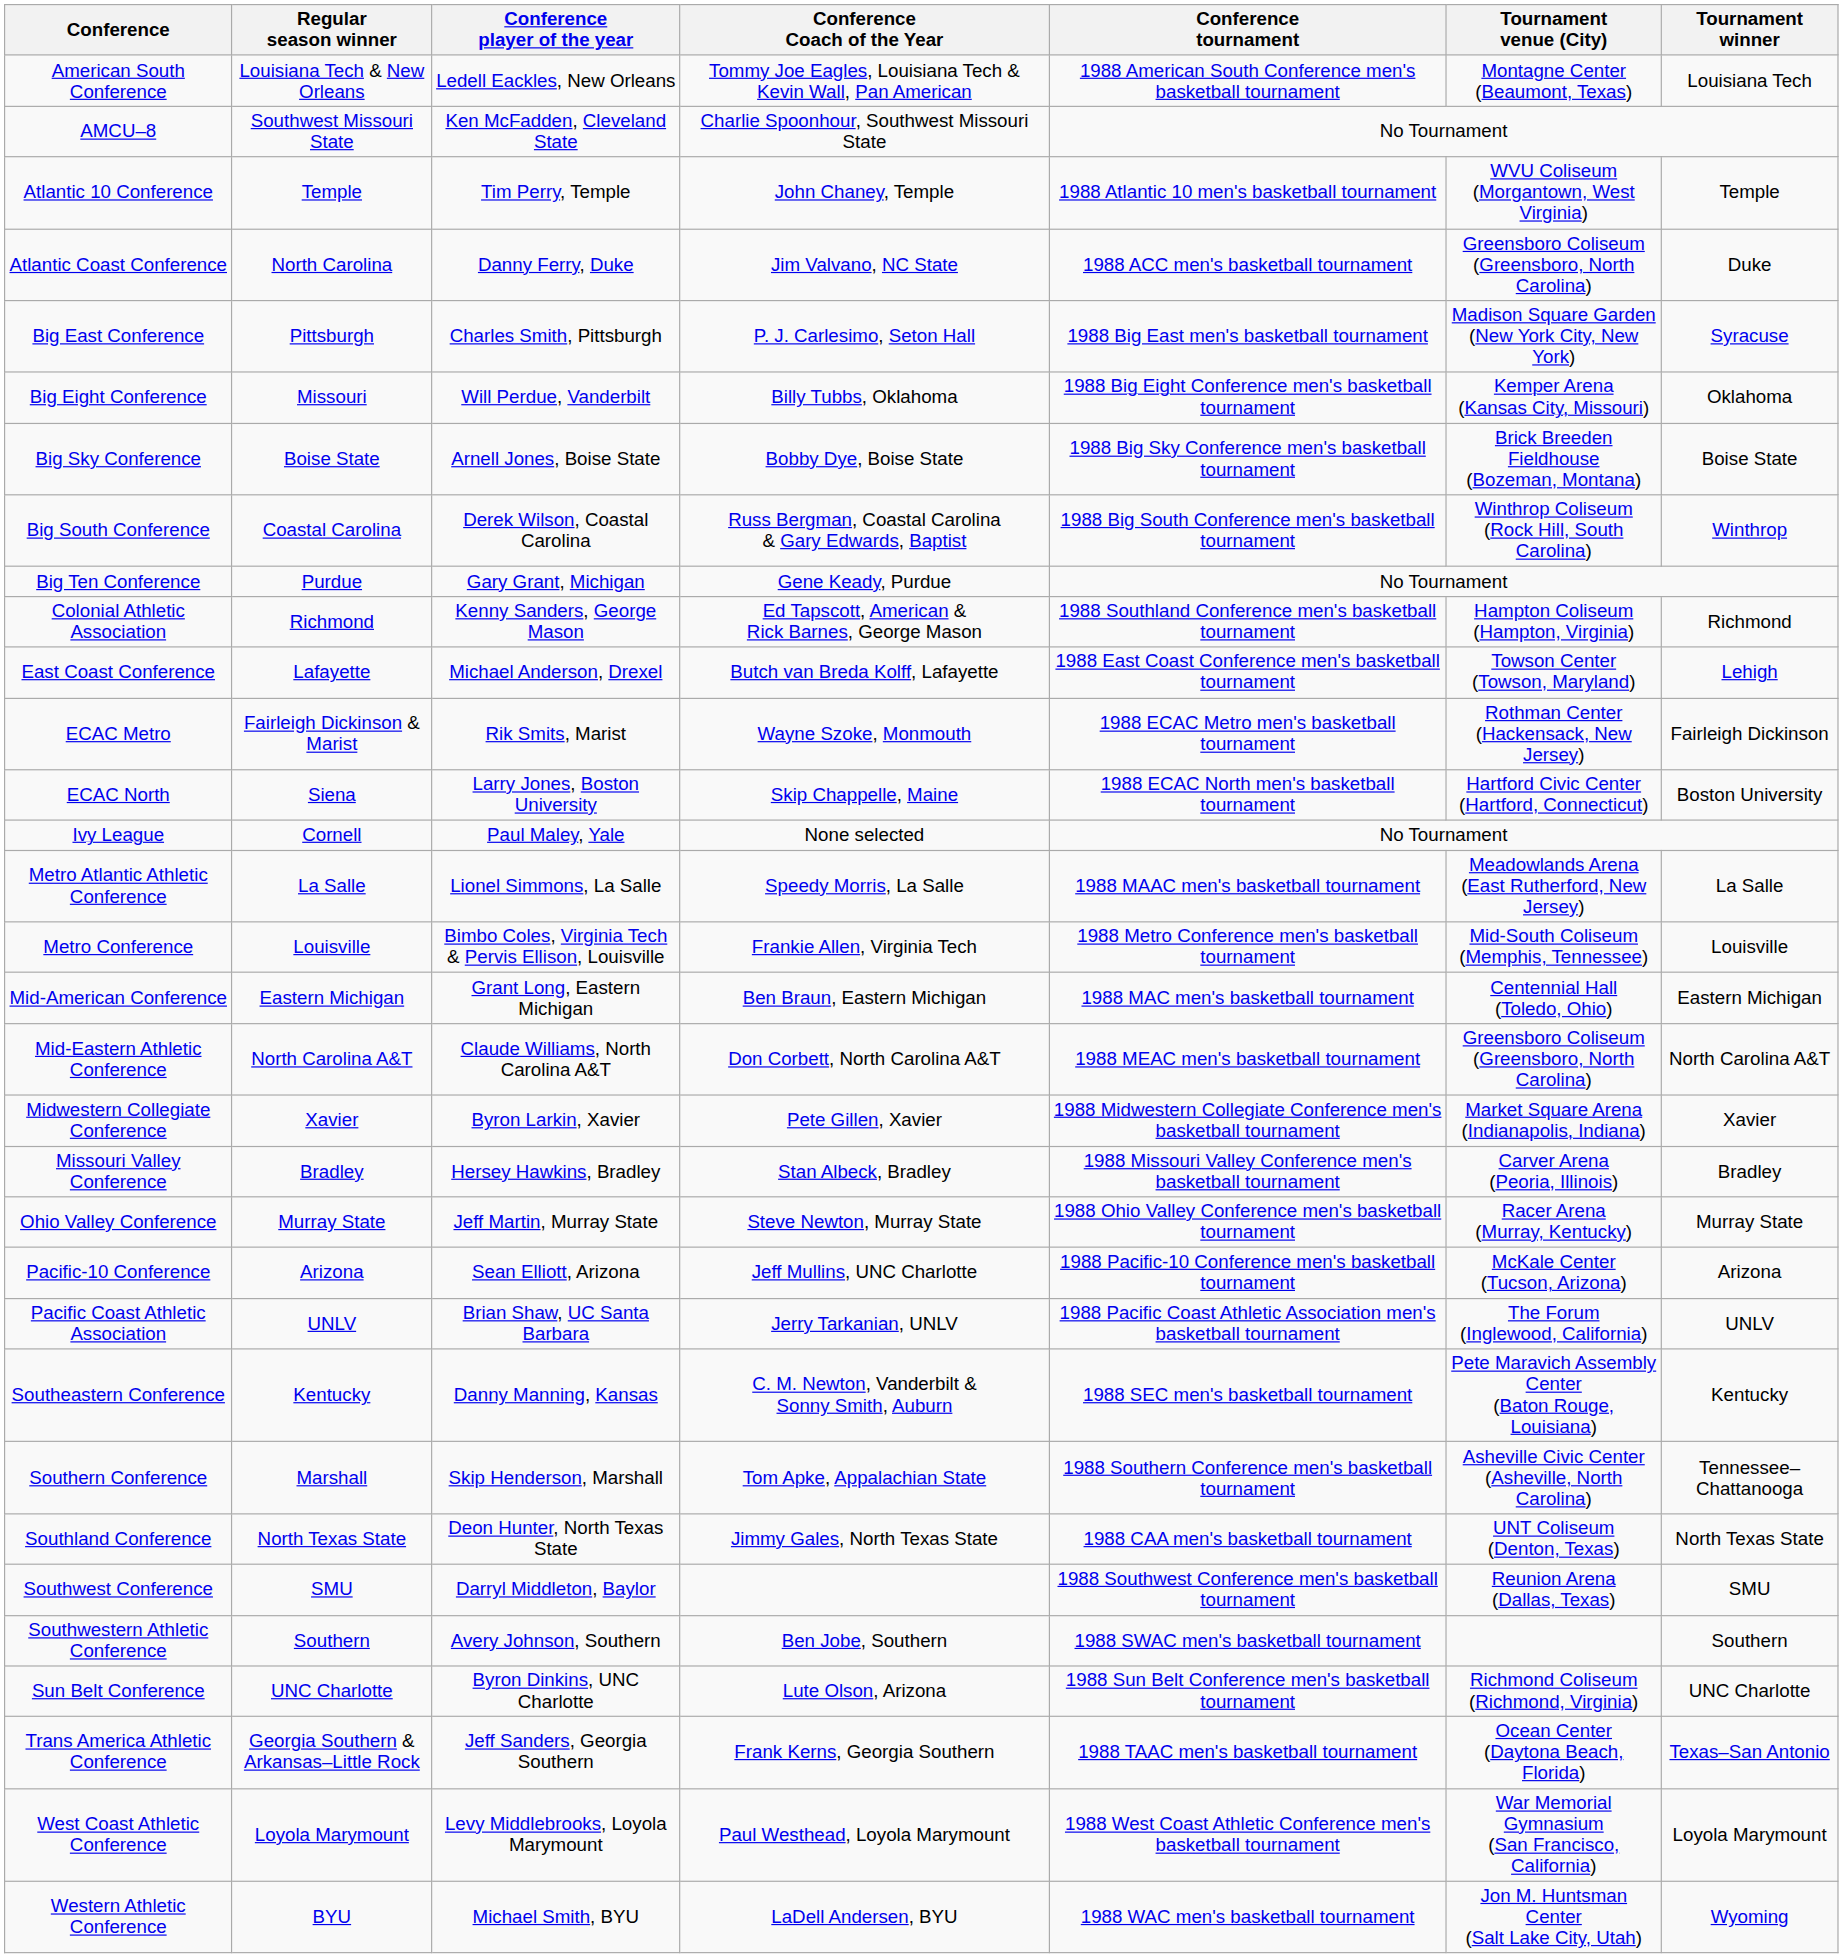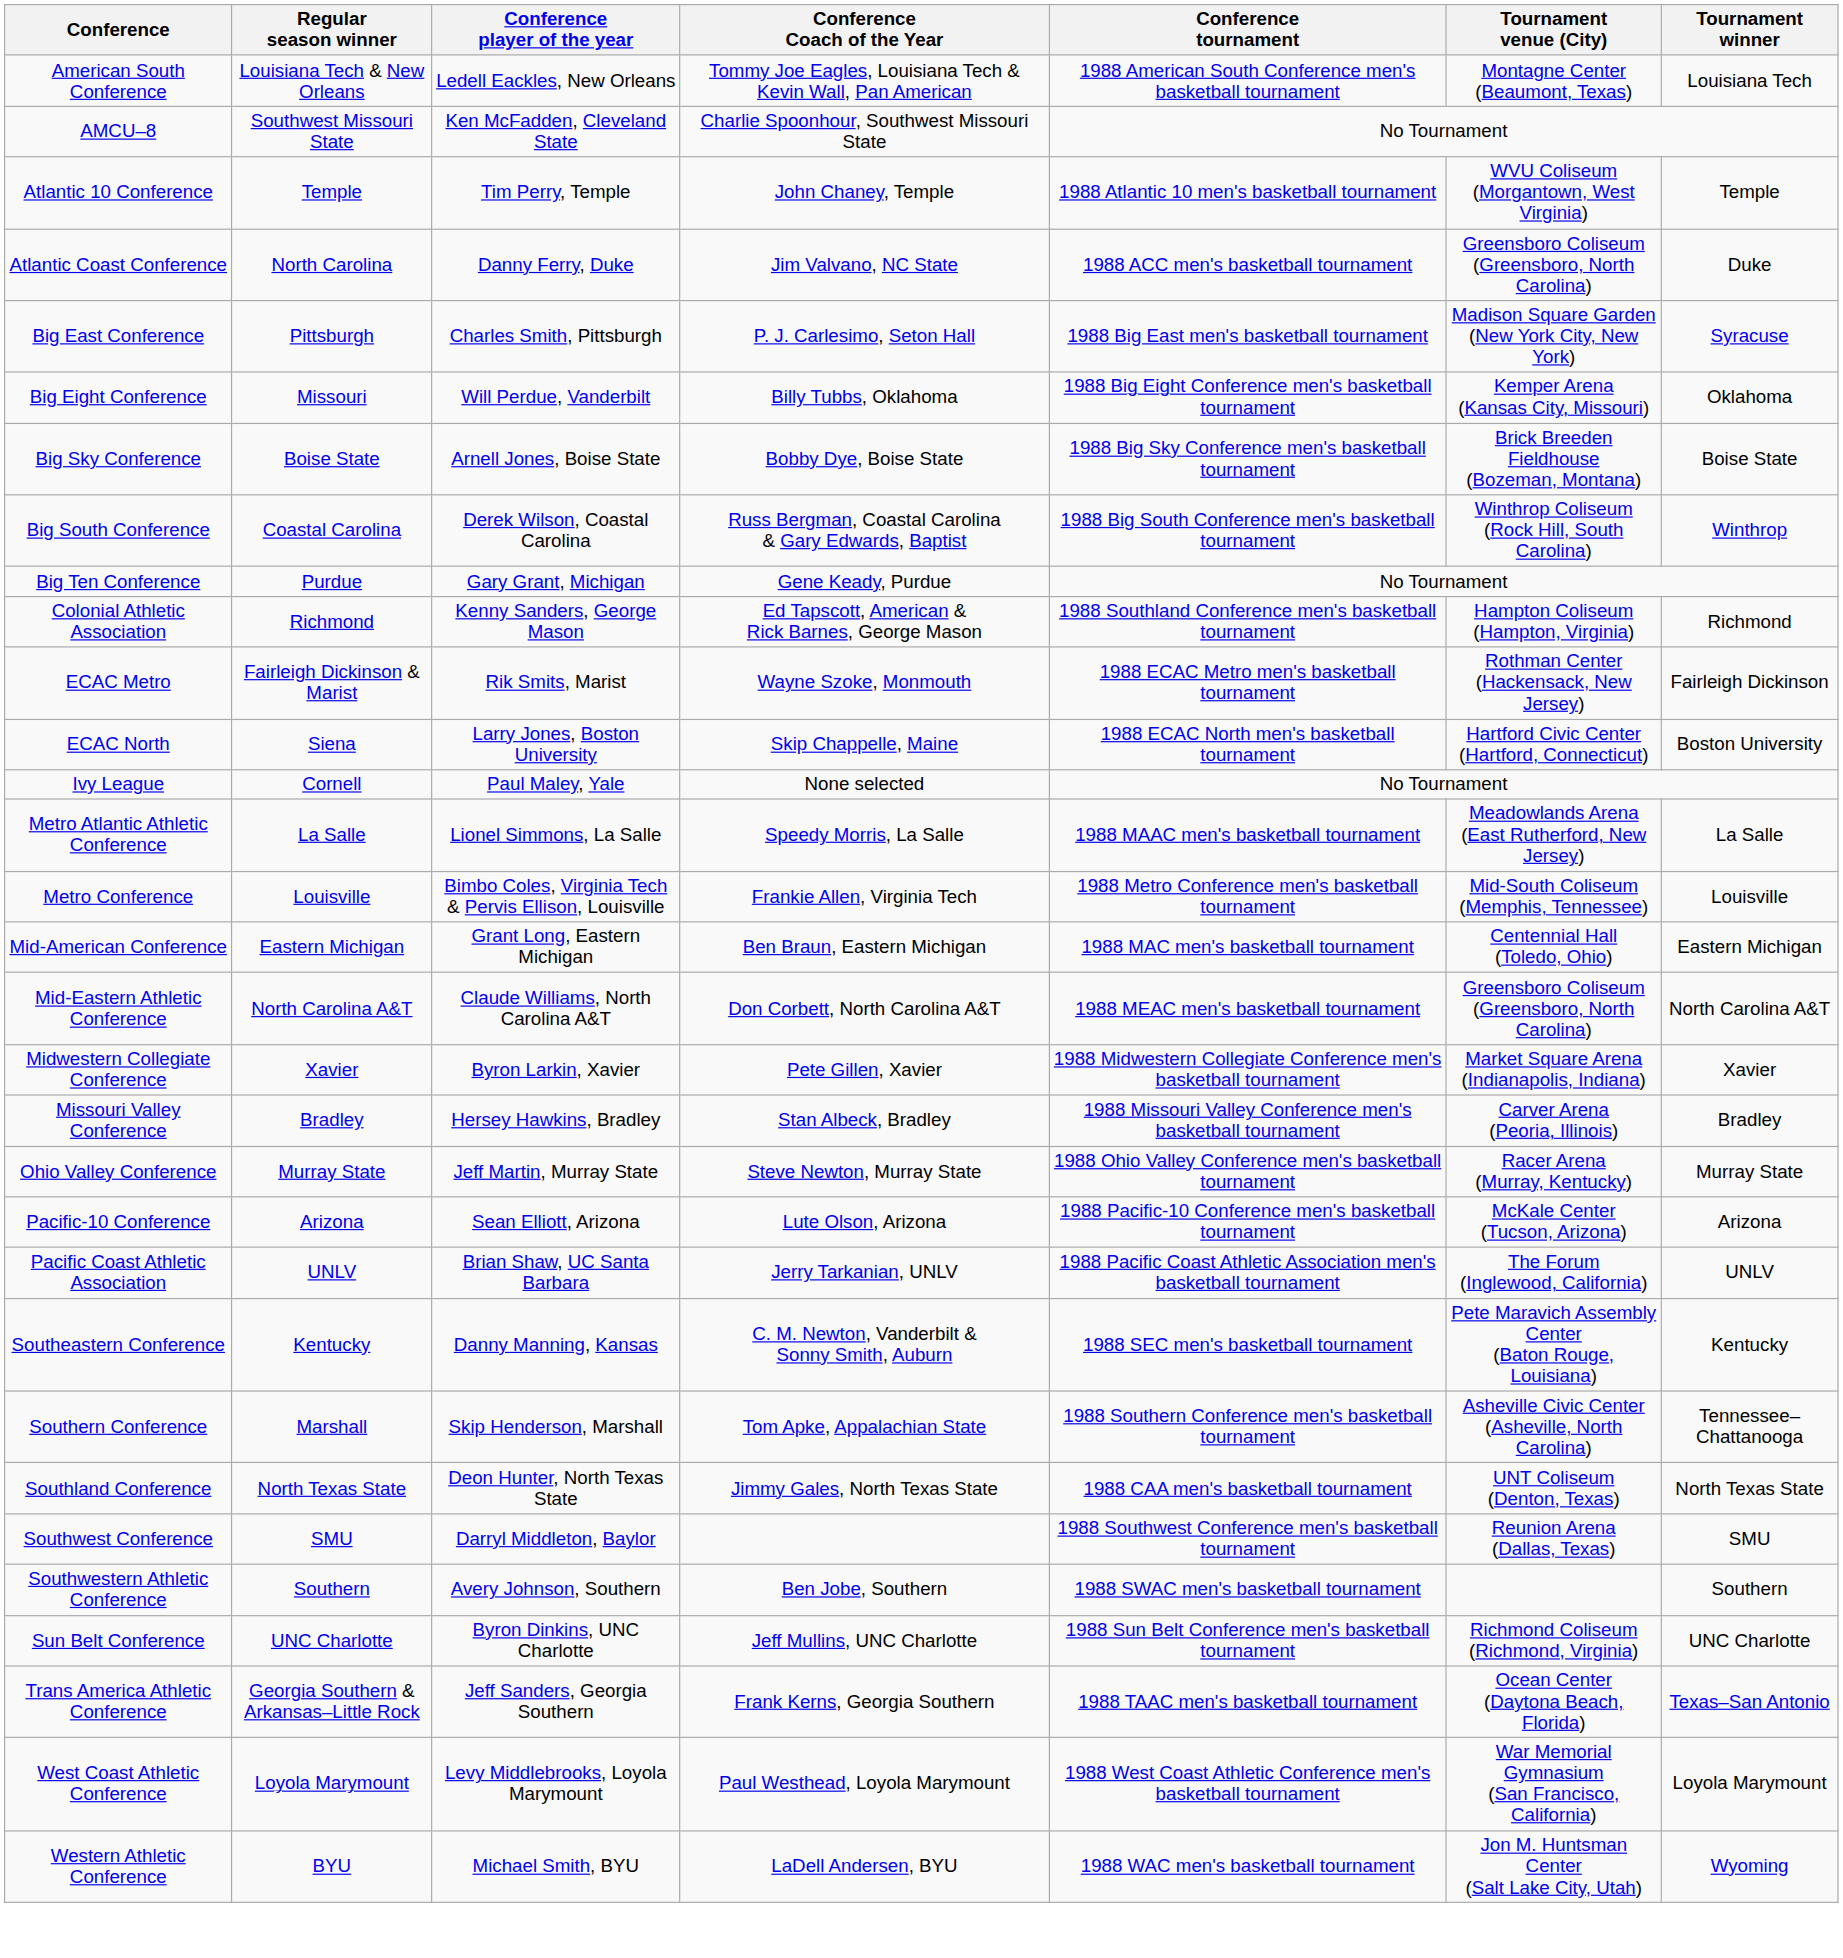- row: East Coast Conference | Lafayette | Michael Anderson, Drexel | Butch van Breda Kolff, Lafayette | 1988 East Coast Conference men's basketball tournament | Towson Center (Towson, Maryland) | Lehigh
Pacific-10 Conference | Conference Coach of the Year: Jeff Mullins, UNC Charlotte -> Lute Olson, Arizona
Sun Belt Conference | Conference Coach of the Year: Lute Olson, Arizona -> Jeff Mullins, UNC Charlotte
